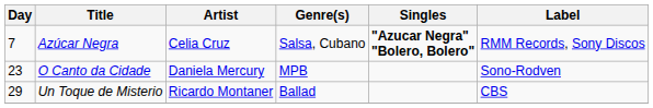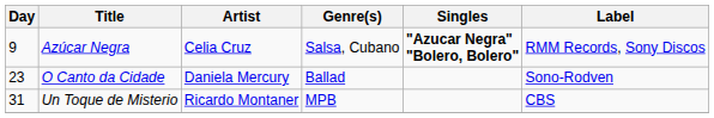Azúcar Negra | Day: 7 -> 9
O Canto da Cidade | Genre(s): MPB -> Ballad
Un Toque de Misterio | Day: 29 -> 31
Un Toque de Misterio | Genre(s): Ballad -> MPB
